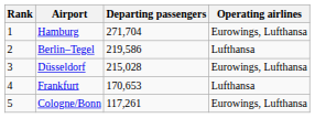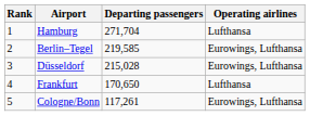Hamburg | Operating airlines: Eurowings, Lufthansa -> Lufthansa
Berlin–Tegel | Departing passengers: 219,586 -> 219,585
Berlin–Tegel | Operating airlines: Lufthansa -> Eurowings, Lufthansa
Frankfurt | Departing passengers: 170,653 -> 170,650
